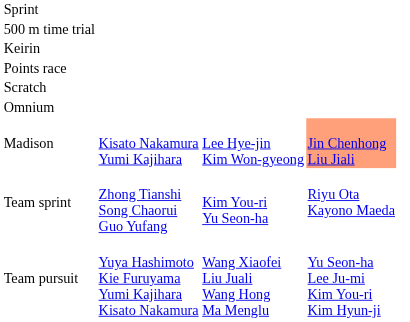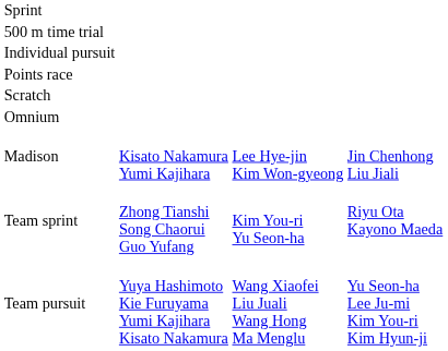- row: Keirin
+ row: Individual pursuit
Madison | column 4: lightsalmon background -> no background
